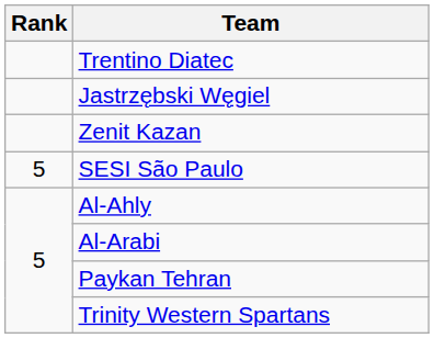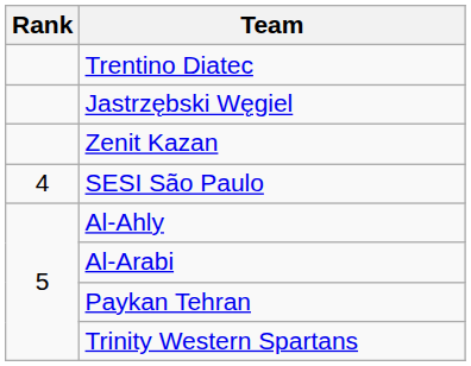SESI São Paulo | Rank: 5 -> 4
